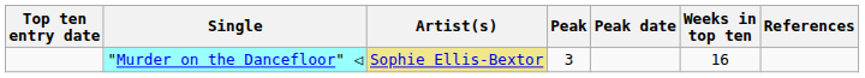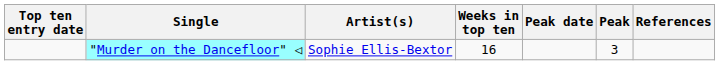columns swapped: Peak <-> Weeks in top ten
"Murder on the Dancefloor" ◁ | Artist(s): khaki background -> no background
